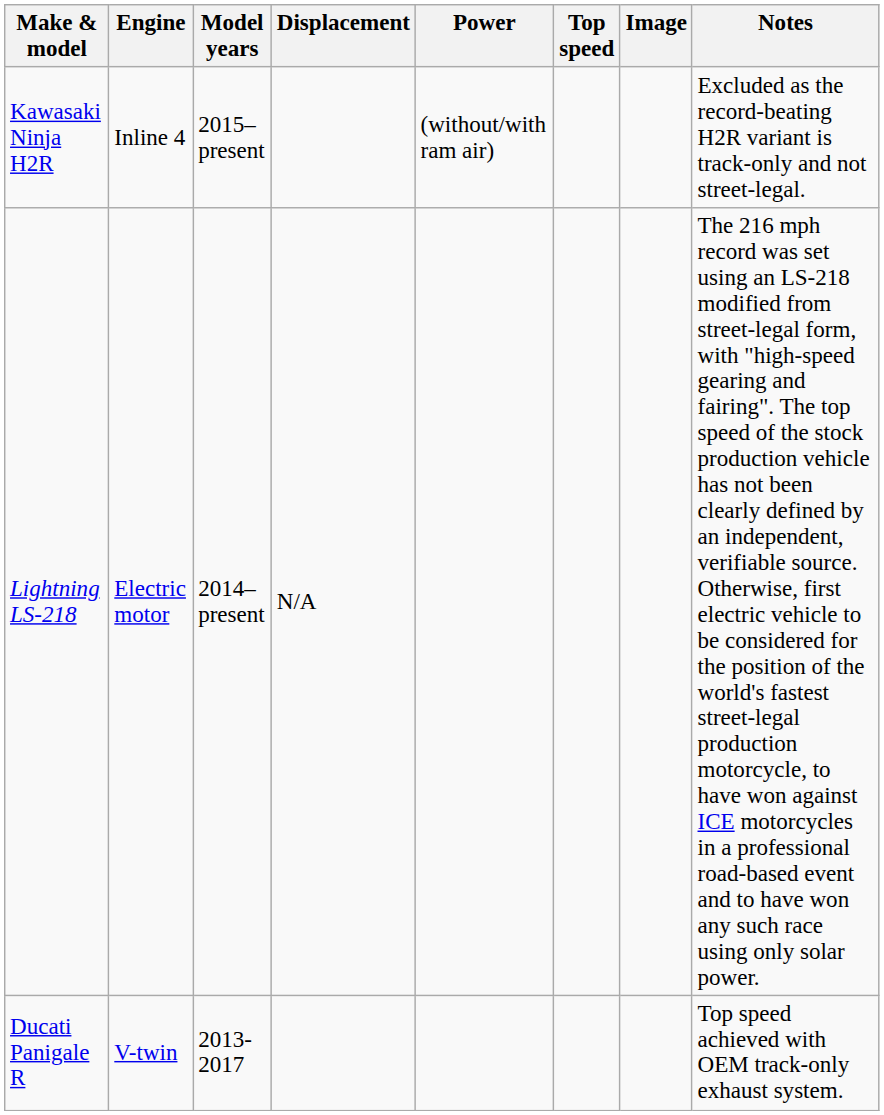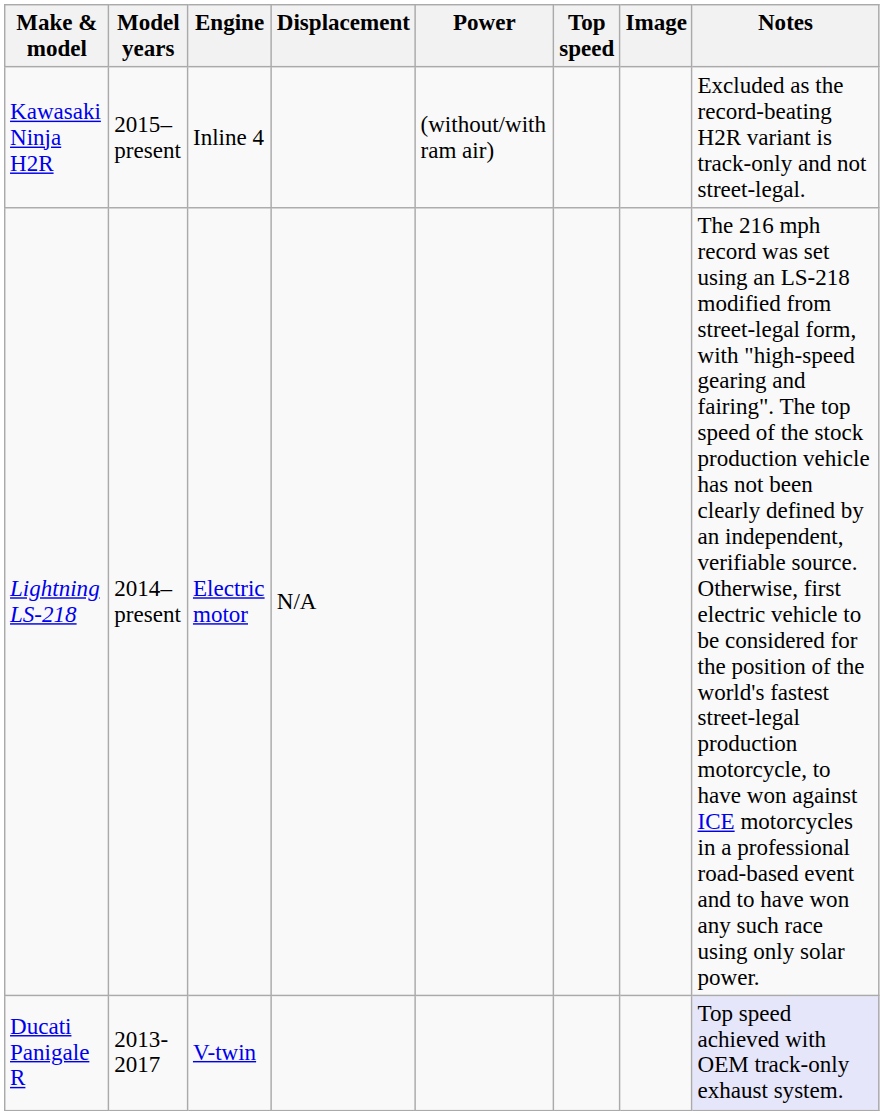columns swapped: Model years <-> Engine
Ducati Panigale R | Notes: no background -> lavender background
